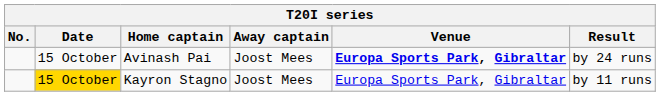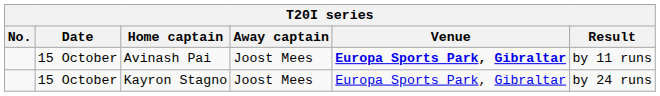Avinash Pai | Result: by 24 runs -> by 11 runs
Kayron Stagno | Date: gold background -> no background
Kayron Stagno | Result: by 11 runs -> by 24 runs
